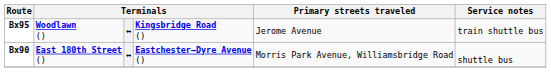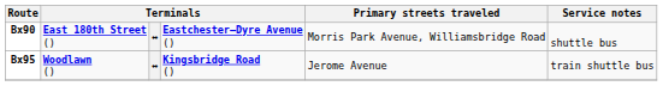rows swapped: Bx90 <-> Bx95
